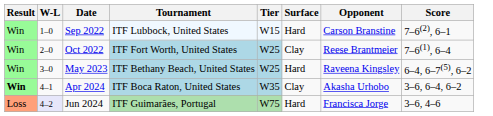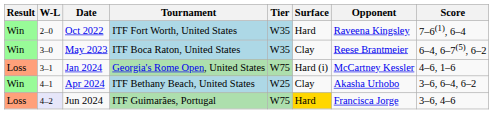- row: Win | 1–0 | Sep 2022 | ITF Lubbock, United States | W15 | Hard | Carson Branstine | 7–6(2), 6–1
Oct 2022 | Tier: W25 -> W35
Oct 2022 | Surface: Clay -> Hard
Oct 2022 | Opponent: Reese Brantmeier -> Raveena Kingsley
May 2023 | Tournament: ITF Bethany Beach, United States -> ITF Boca Raton, United States
May 2023 | Tier: W25 -> W35
May 2023 | Surface: Hard -> Clay
May 2023 | Opponent: Raveena Kingsley -> Reese Brantmeier
+ row: Loss | 3–1 | Jan 2024 | Georgia's Rome Open, United States | W75 | Hard (i) | McCartney Kessler | 4–6, 1–6
Apr 2024 | Result: bold -> normal
Apr 2024 | Tournament: ITF Boca Raton, United States -> ITF Bethany Beach, United States
Apr 2024 | Tier: W35 -> W25
Jun 2024 | Surface: no background -> gold background
